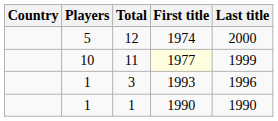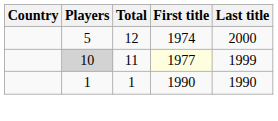11 | Players: no background -> lightgrey background
- row: 1 | 3 | 1993 | 1996
